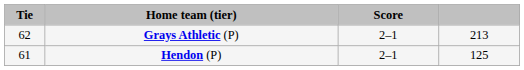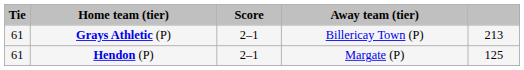+ column: Away team (tier) | Billericay Town (P) | Margate (P)
Grays Athletic (P) | Tie: 62 -> 61
